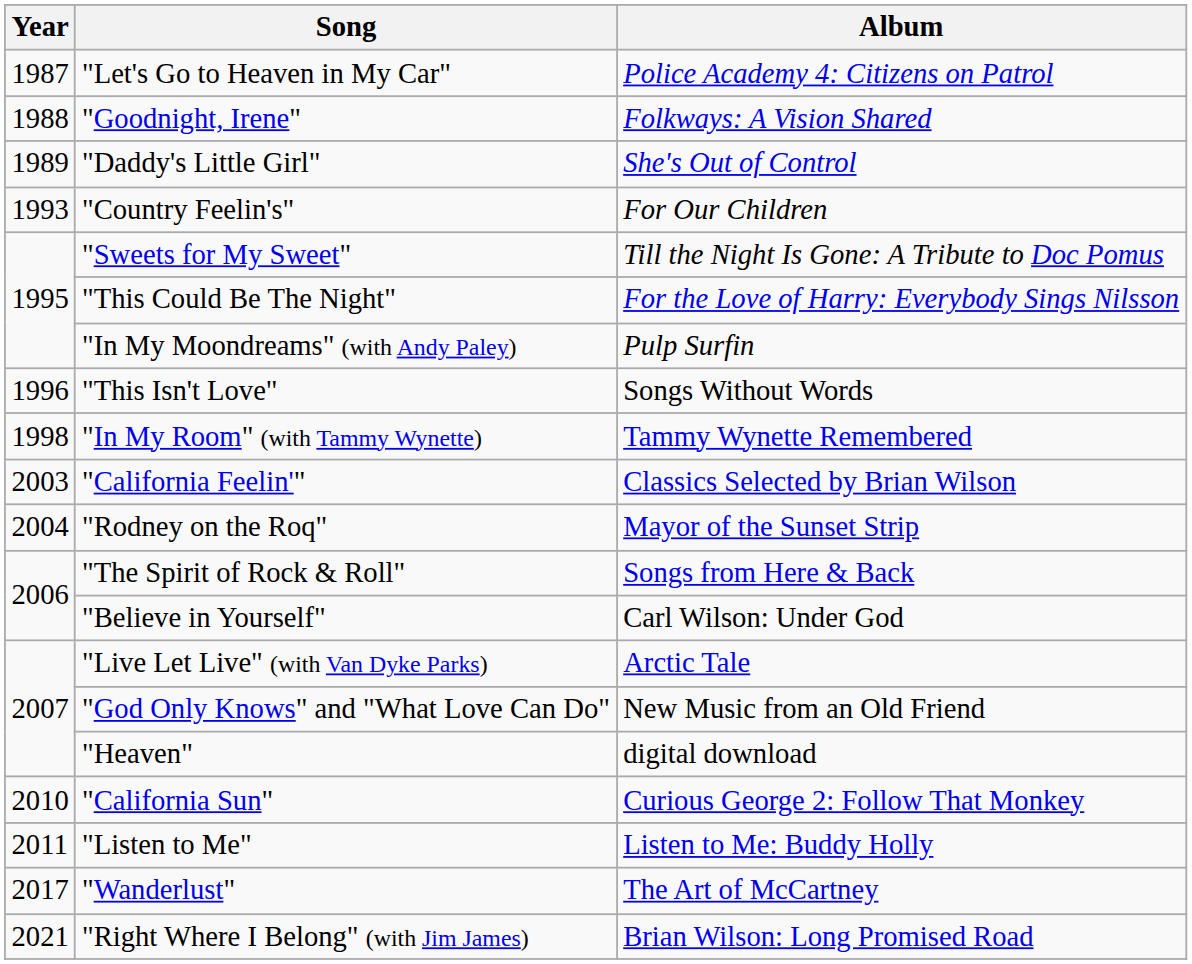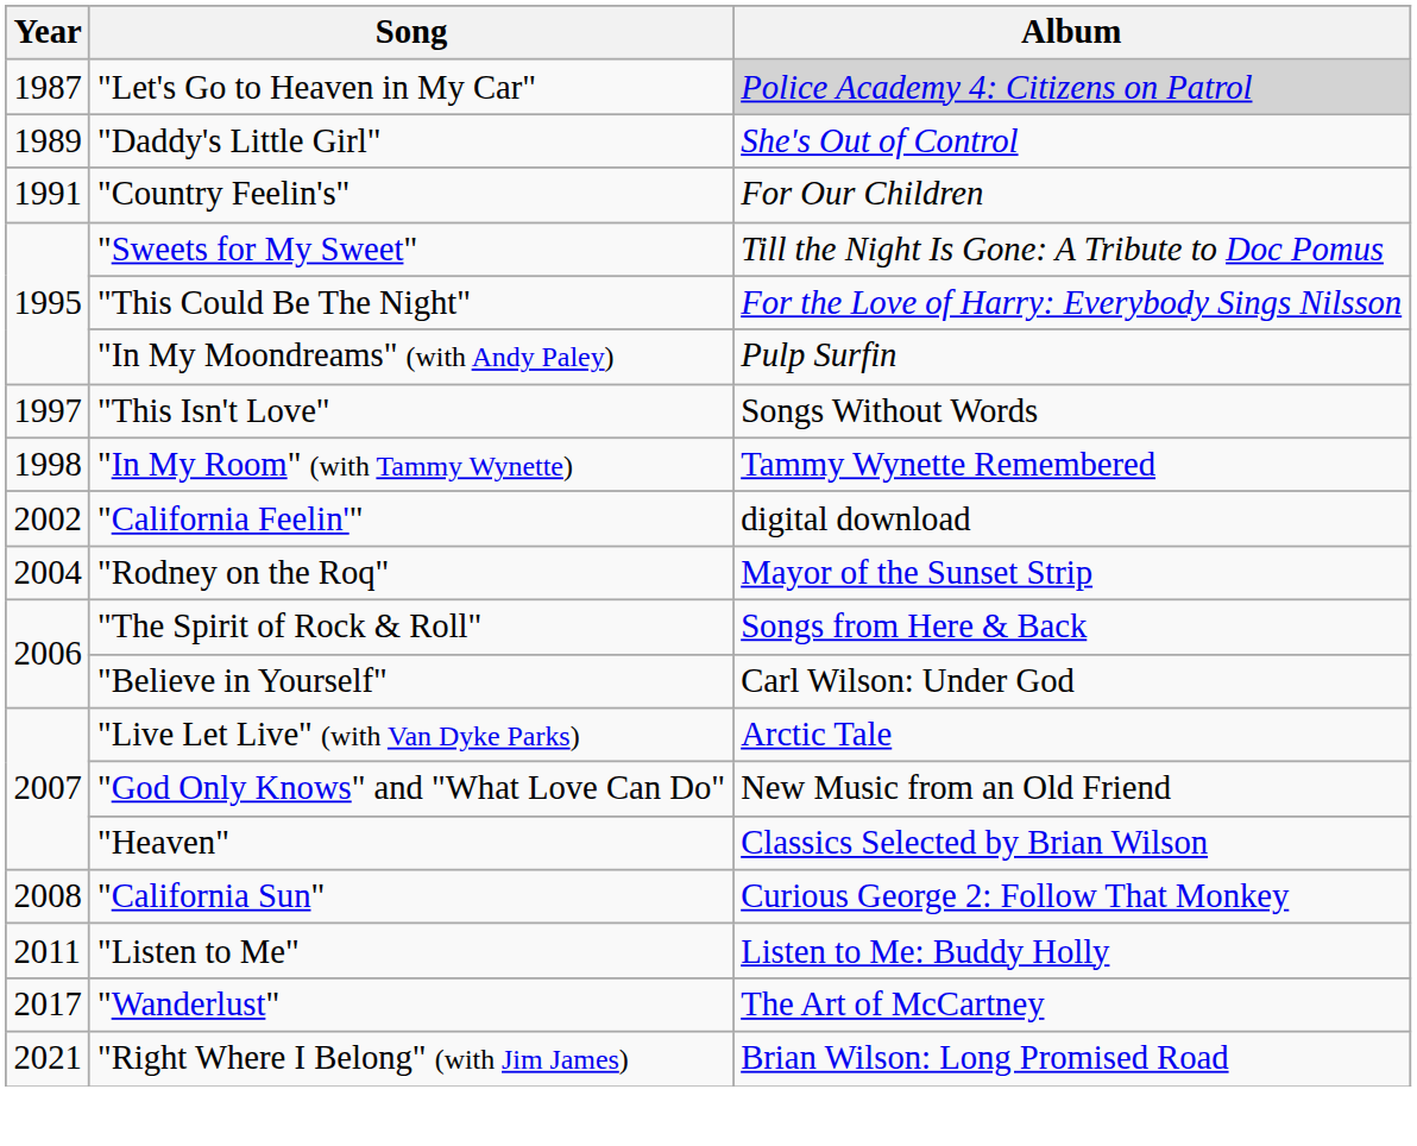"Let's Go to Heaven in My Car" | Album: no background -> lightgrey background
- row: 1988 | "Goodnight, Irene" | Folkways: A Vision Shared
"Country Feelin's" | Year: 1993 -> 1991
"This Isn't Love" | Year: 1996 -> 1997
"California Feelin'" | Year: 2003 -> 2002
"California Feelin'" | Album: Classics Selected by Brian Wilson -> digital download
"Heaven" | Album: digital download -> Classics Selected by Brian Wilson
"California Sun" | Year: 2010 -> 2008
